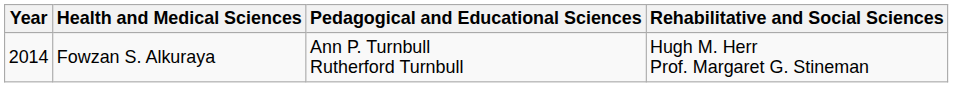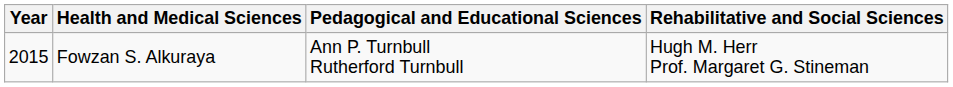Fowzan S. Alkuraya | Year: 2014 -> 2015
